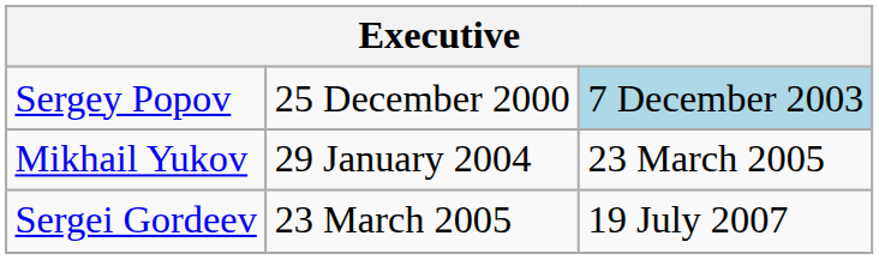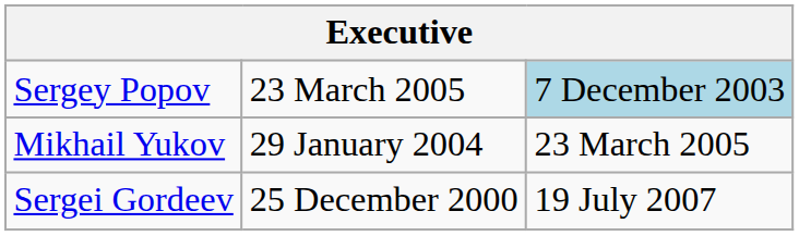Sergey Popov | column 2: 25 December 2000 -> 23 March 2005
Sergei Gordeev | column 2: 23 March 2005 -> 25 December 2000
